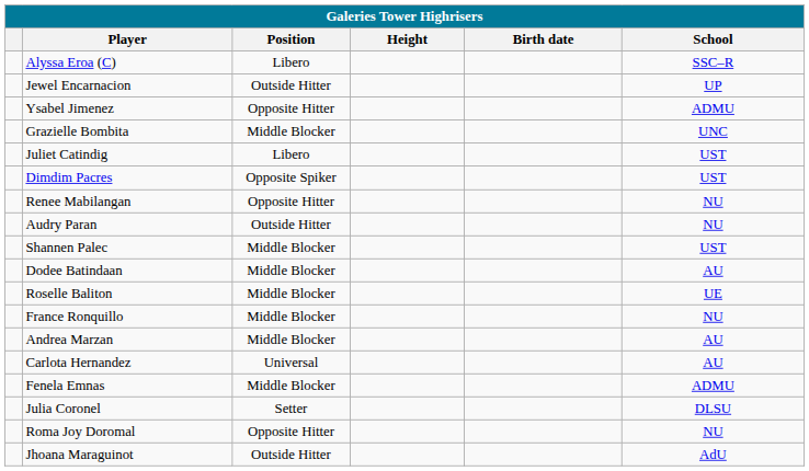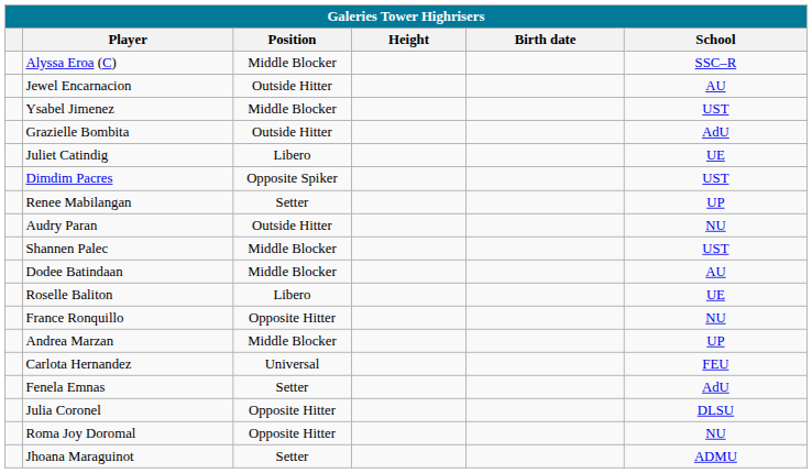Alyssa Eroa (C) | Position: Libero -> Middle Blocker
Jewel Encarnacion | School: UP -> AU
Ysabel Jimenez | Position: Opposite Hitter -> Middle Blocker
Ysabel Jimenez | School: ADMU -> UST
Grazielle Bombita | Position: Middle Blocker -> Outside Hitter
Grazielle Bombita | School: UNC -> AdU
Juliet Catindig | School: UST -> UE
Renee Mabilangan | Position: Opposite Hitter -> Setter
Renee Mabilangan | School: NU -> UP
Roselle Baliton | Position: Middle Blocker -> Libero
France Ronquillo | Position: Middle Blocker -> Opposite Hitter
Andrea Marzan | School: AU -> UP
Carlota Hernandez | School: AU -> FEU
Fenela Emnas | Position: Middle Blocker -> Setter
Fenela Emnas | School: ADMU -> AdU
Julia Coronel | Position: Setter -> Opposite Hitter
Jhoana Maraguinot | Position: Outside Hitter -> Setter
Jhoana Maraguinot | School: AdU -> ADMU
